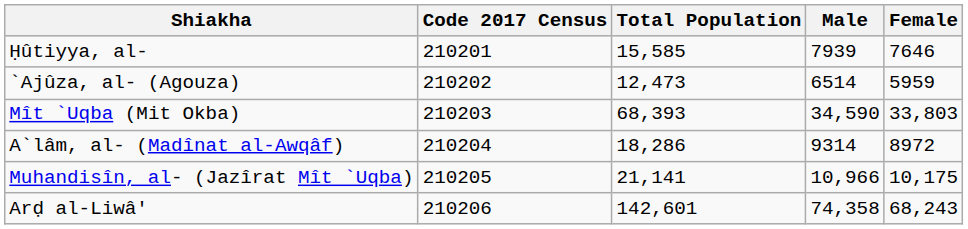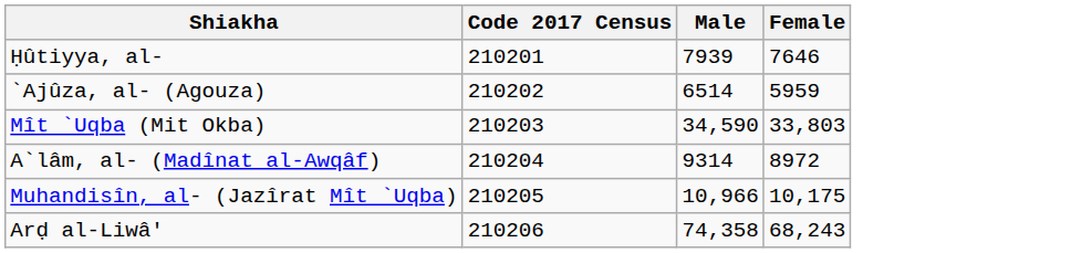- column: Total Population | 15,585 | 12,473 | 68,393 | 18,286 | 21,141 | 142,601
